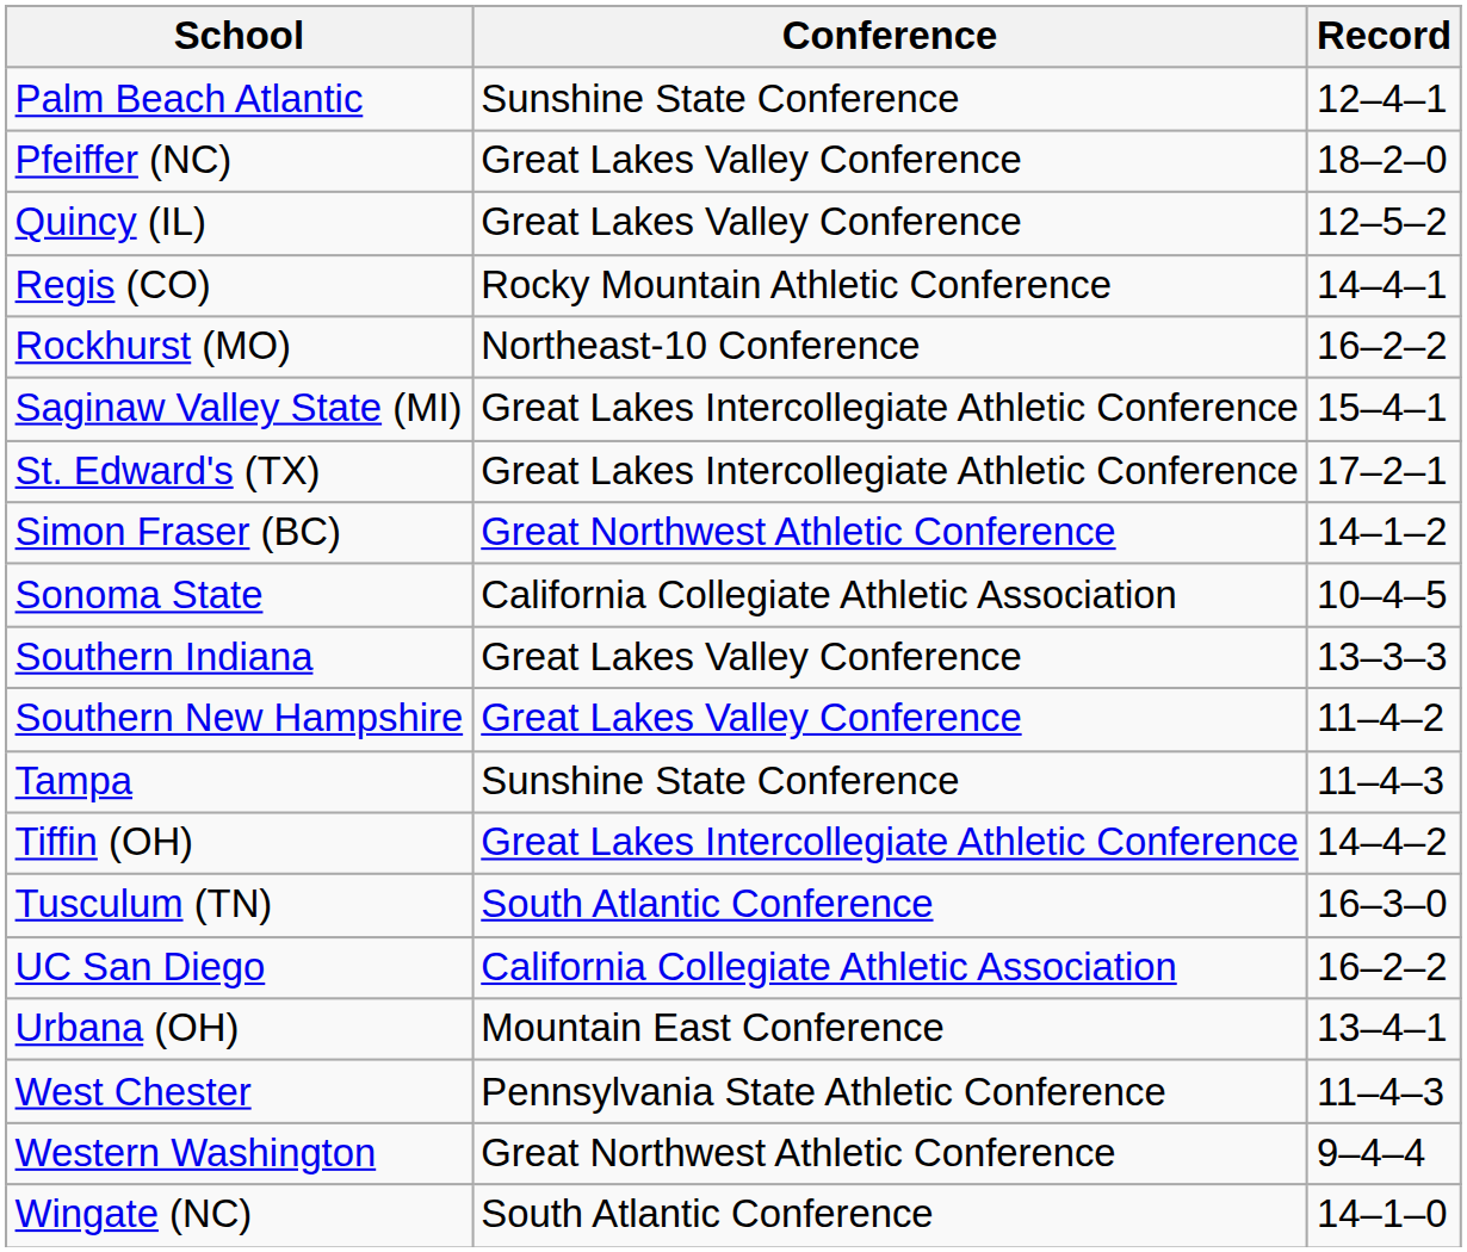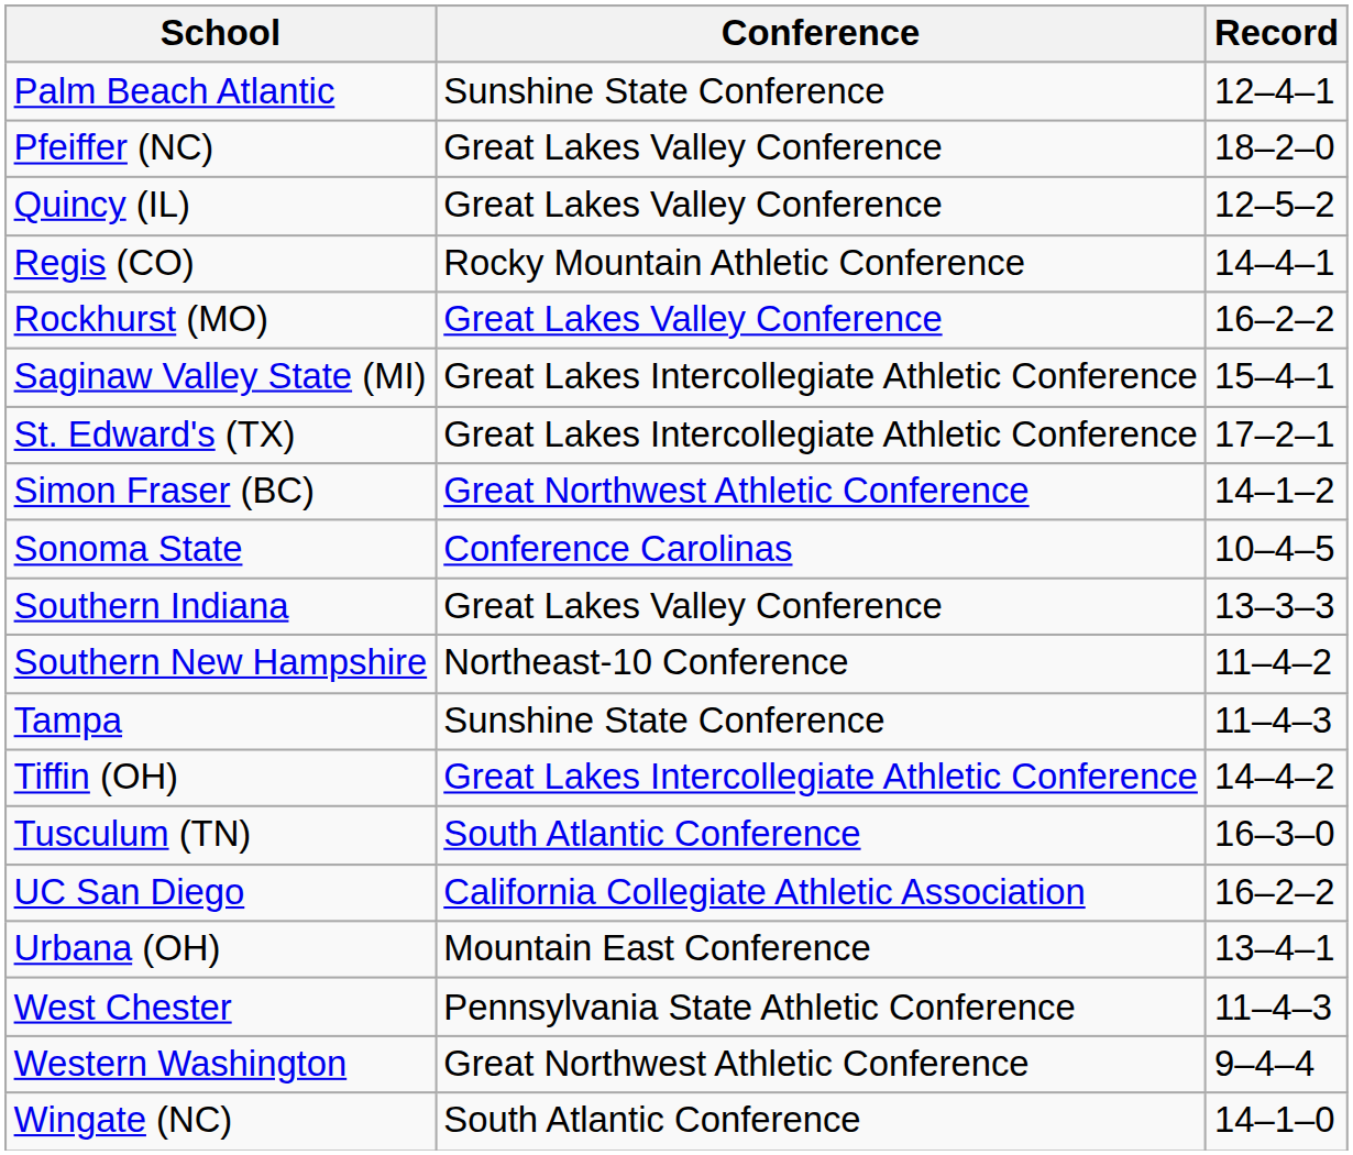Rockhurst (MO) | Conference: Northeast-10 Conference -> Great Lakes Valley Conference
Sonoma State | Conference: California Collegiate Athletic Association -> Conference Carolinas
Southern New Hampshire | Conference: Great Lakes Valley Conference -> Northeast-10 Conference
